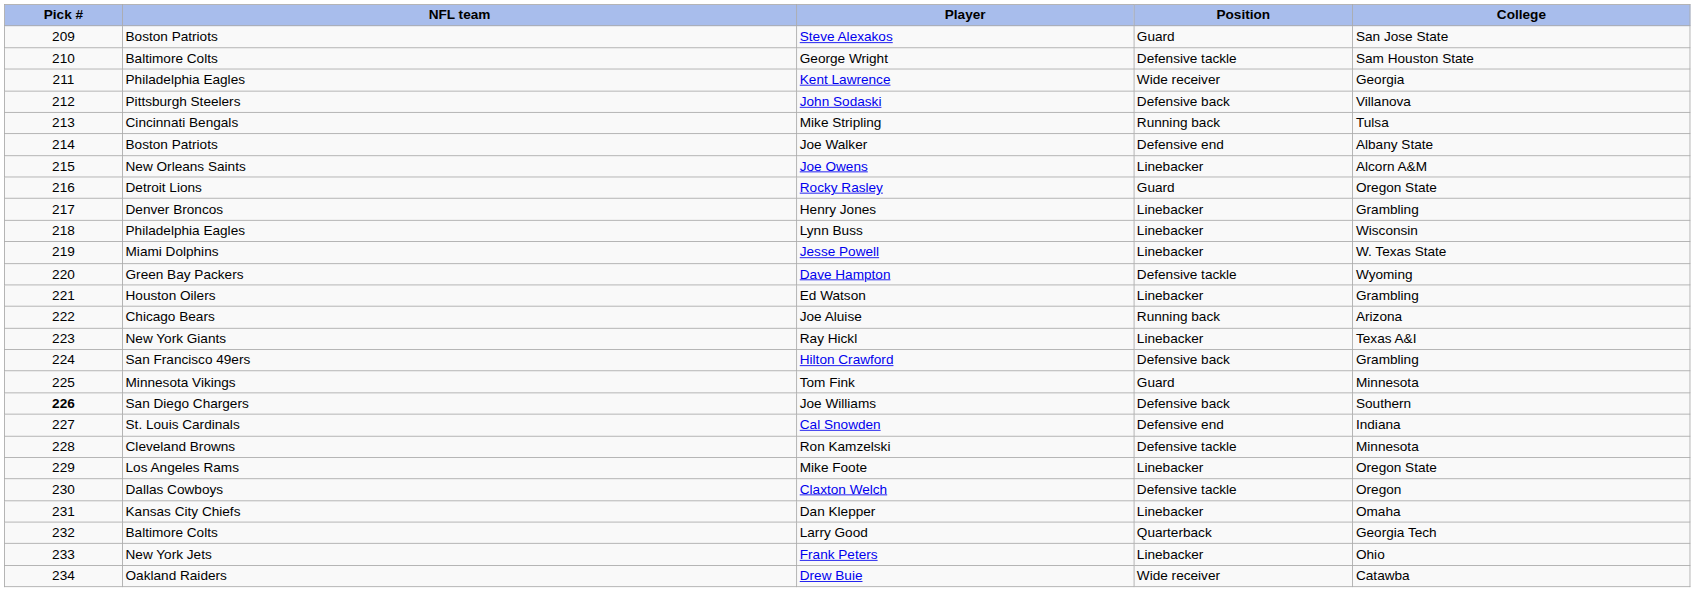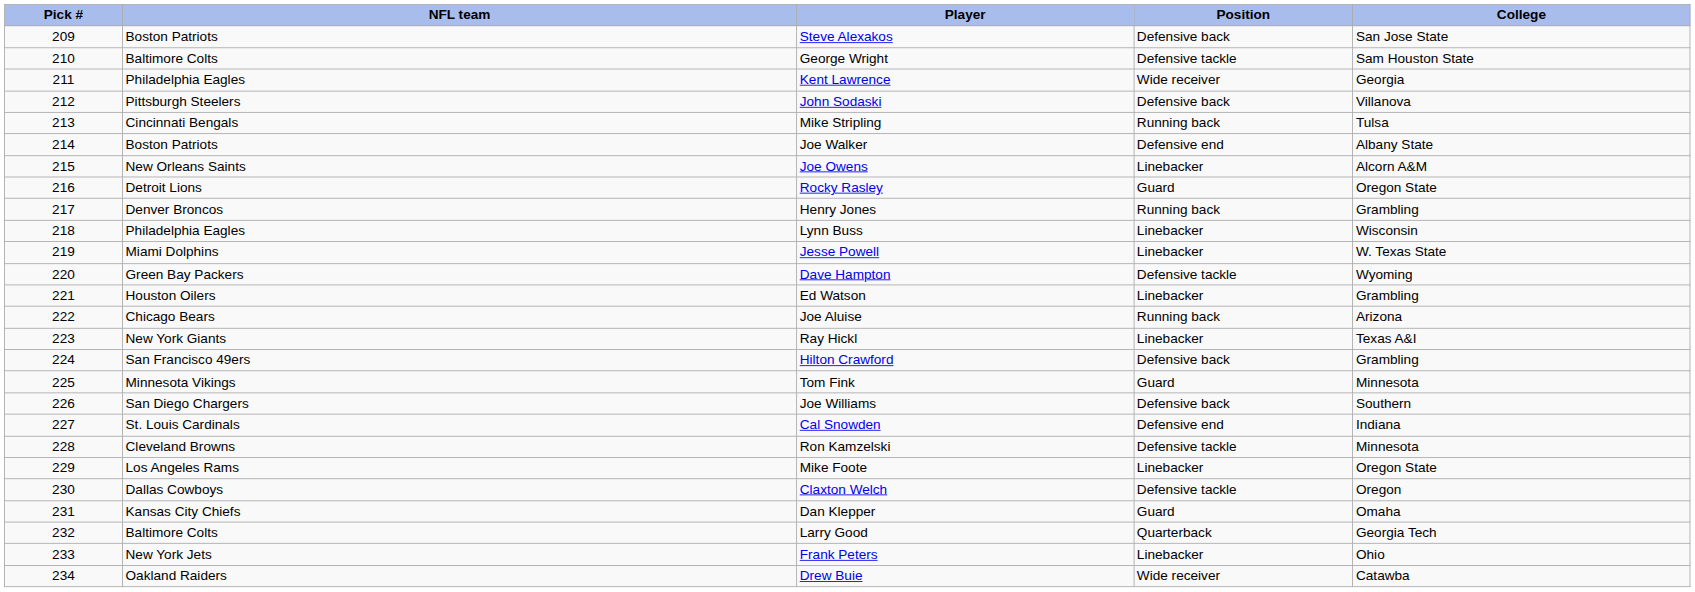Steve Alexakos | Position: Guard -> Defensive back
Henry Jones | Position: Linebacker -> Running back
Joe Williams | Pick #: bold -> normal
Dan Klepper | Position: Linebacker -> Guard
